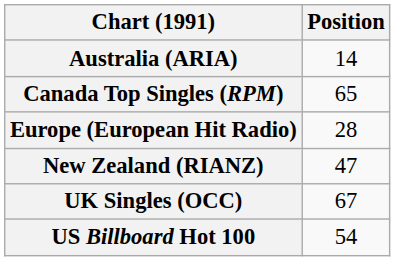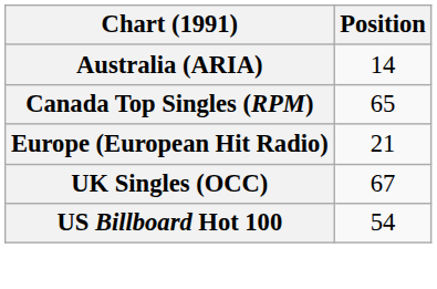Europe (European Hit Radio) | Position: 28 -> 21
- row: New Zealand (RIANZ) | 47
